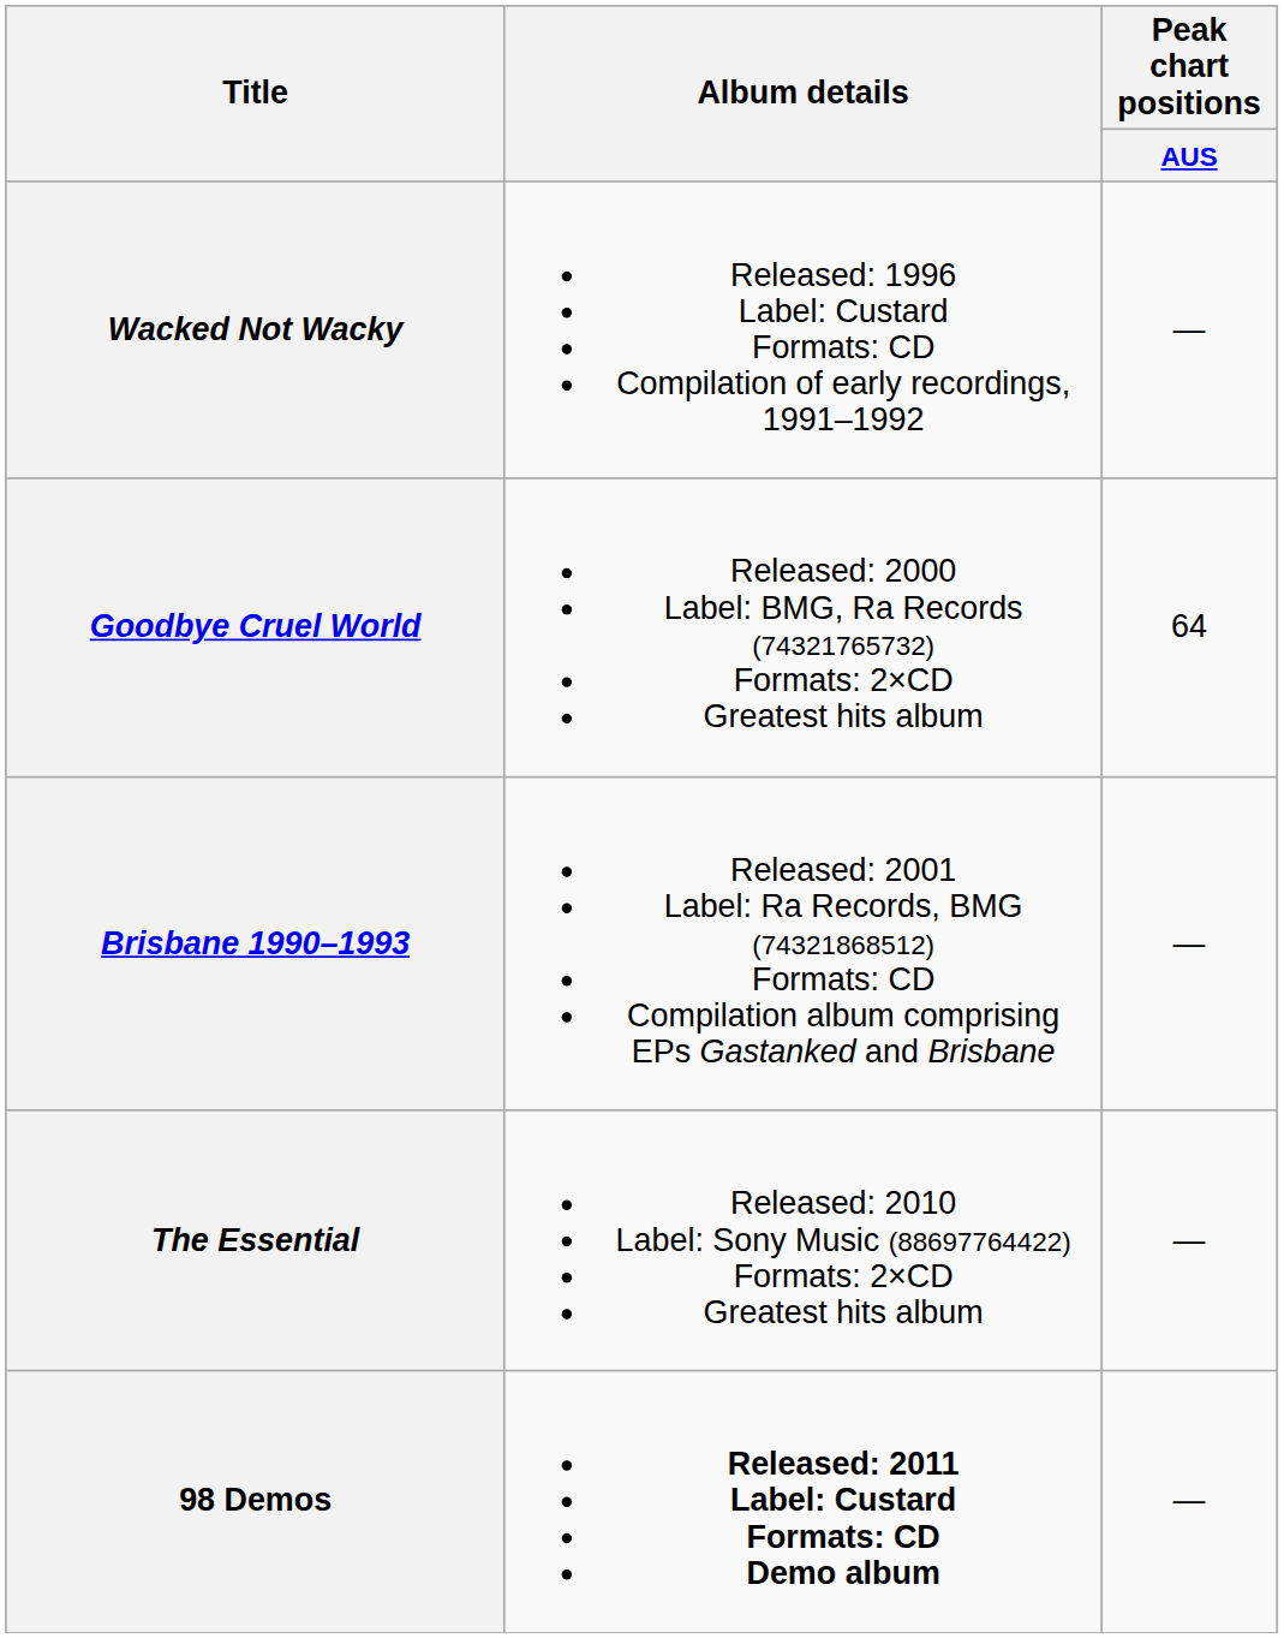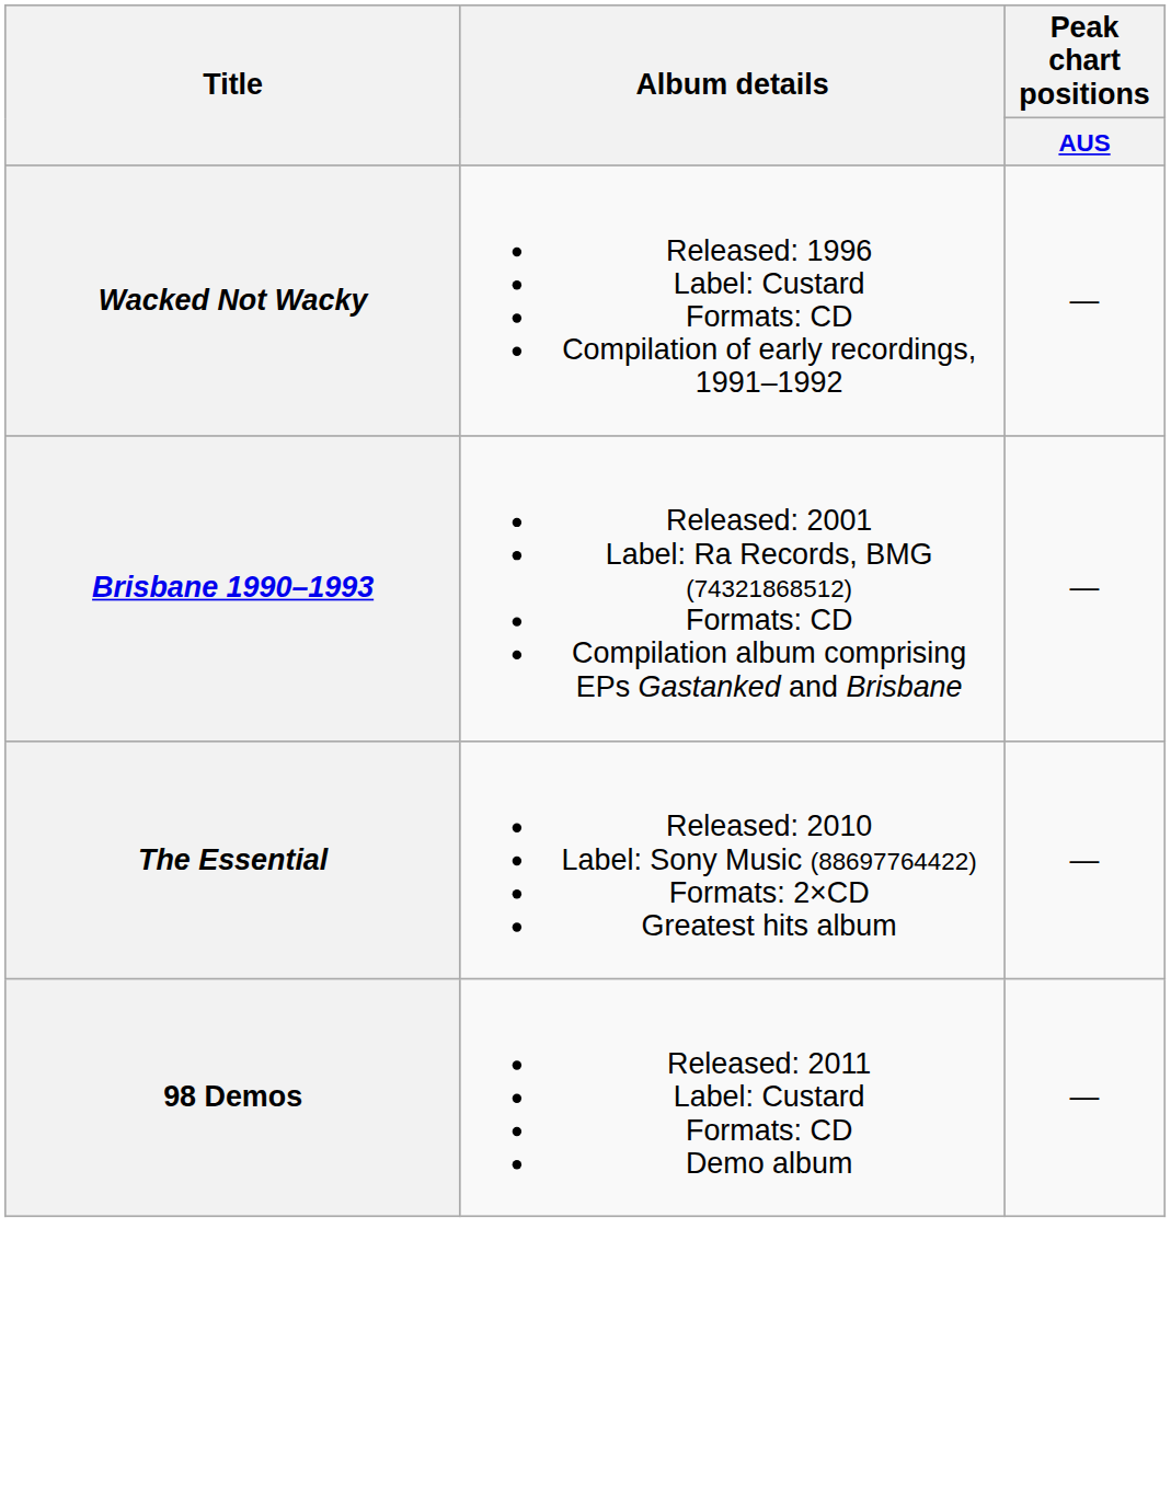- row: Goodbye Cruel World | Released: 2000 Label: BMG, Ra Records (74321765732) Formats: 2×CD Greatest hits album | 64
98 Demos | Album details: bold -> normal
